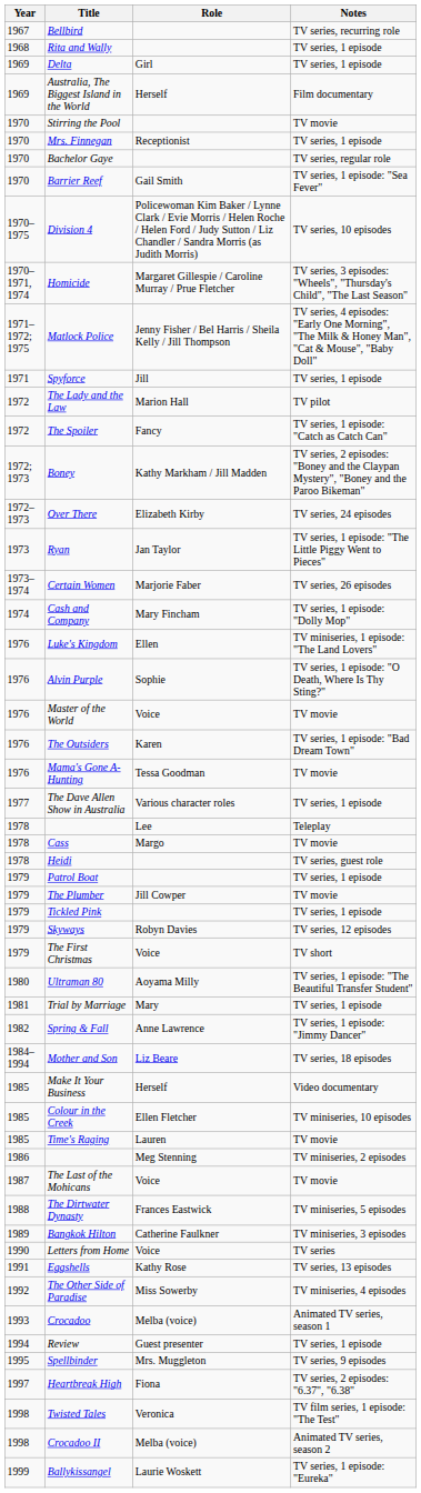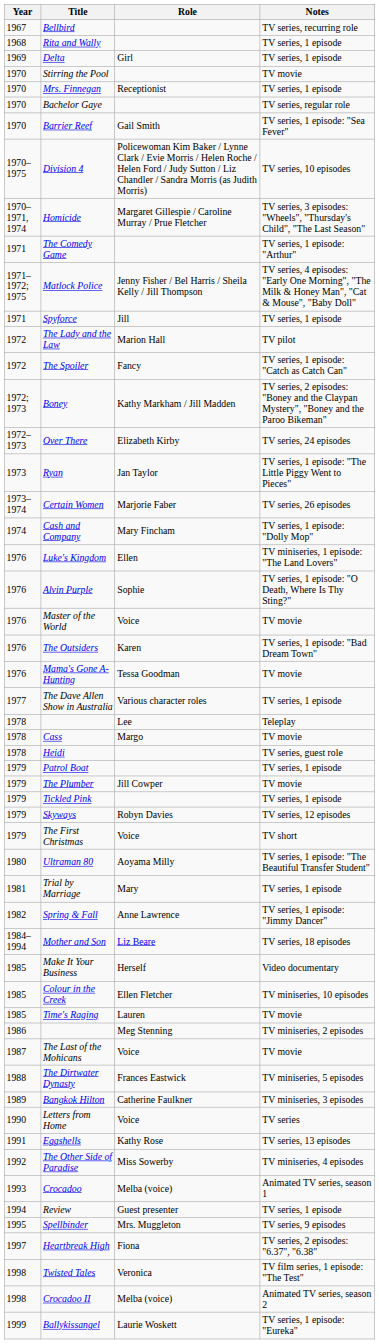- row: 1969 | Australia, The Biggest Island in the World | Herself | Film documentary
+ row: 1971 | The Comedy Game | TV series, 1 episode: "Arthur"
